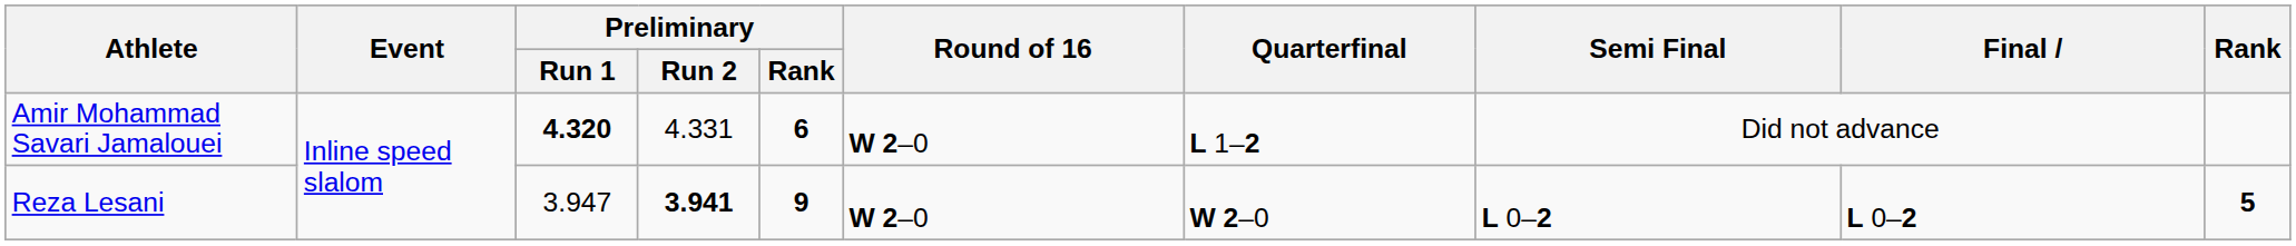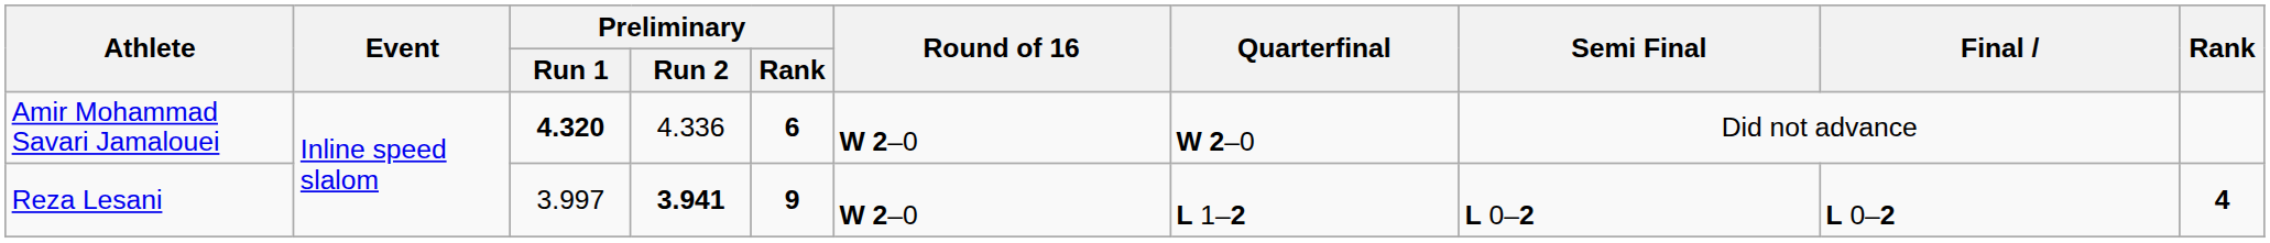Amir Mohammad Savari Jamalouei | Preliminary / Run 2: 4.331 -> 4.336
Amir Mohammad Savari Jamalouei | Quarterfinal: L 1–2 -> W 2–0
Reza Lesani | Preliminary / Run 1: 3.947 -> 3.997
Reza Lesani | Quarterfinal: W 2–0 -> L 1–2
Reza Lesani | Rank: 5 -> 4
